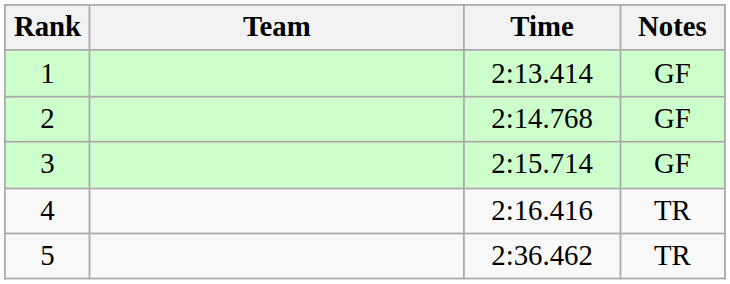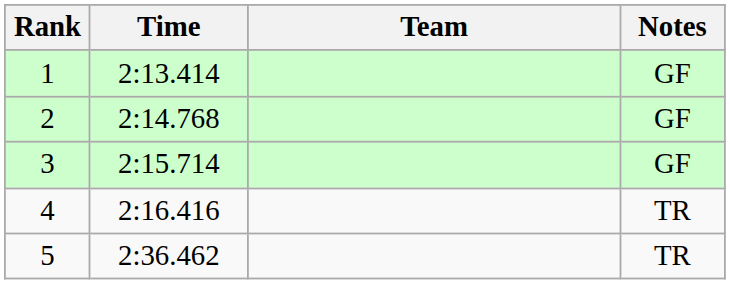columns swapped: Team <-> Time
